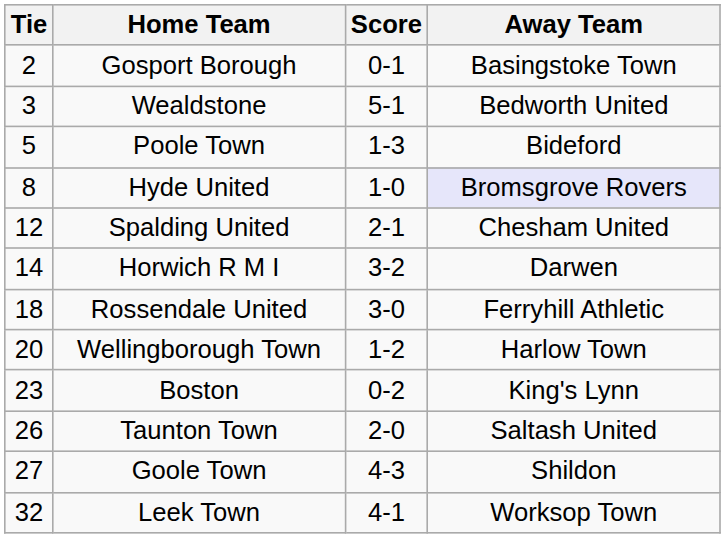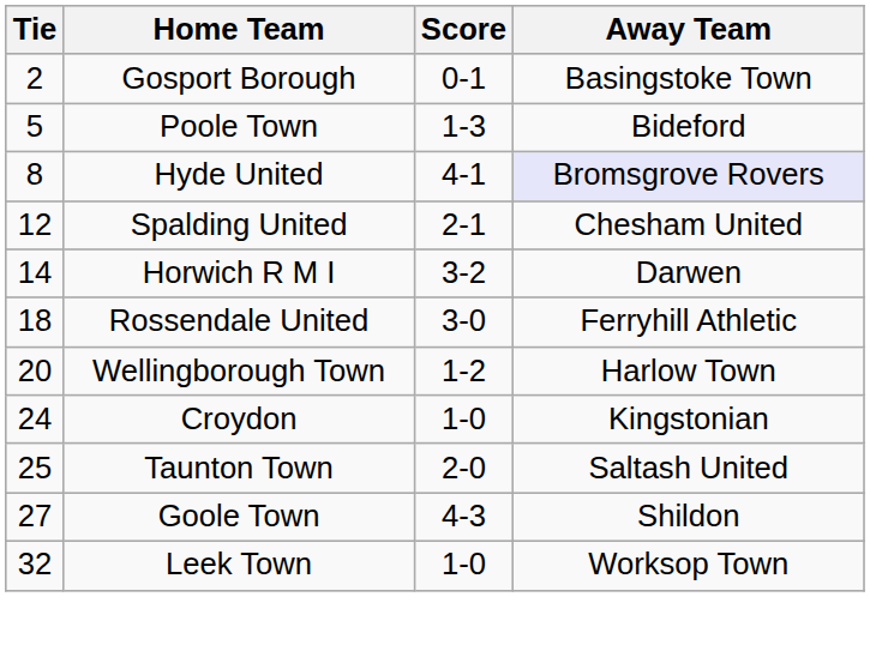- row: 3 | Wealdstone | 5-1 | Bedworth United
Hyde United | Score: 1-0 -> 4-1
- row: 23 | Boston | 0-2 | King's Lynn
+ row: 24 | Croydon | 1-0 | Kingstonian
Taunton Town | Tie: 26 -> 25
Leek Town | Score: 4-1 -> 1-0
